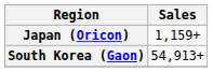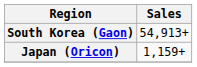rows swapped: South Korea (Gaon) <-> Japan (Oricon)
